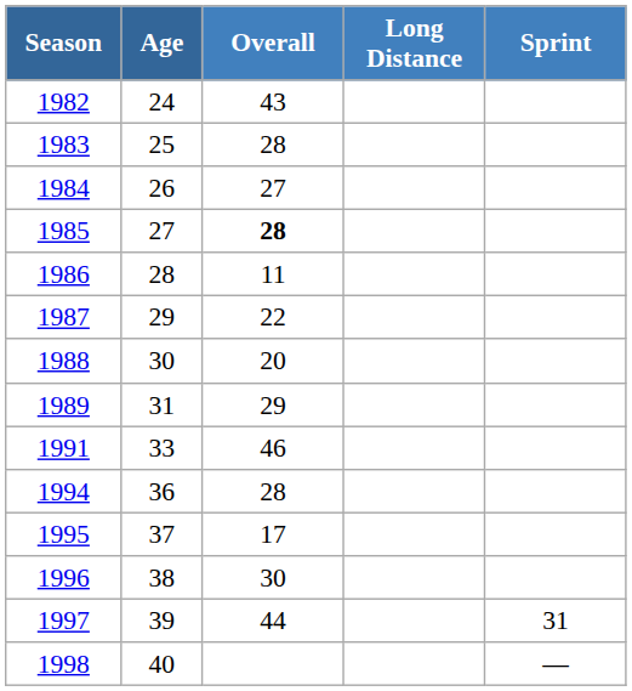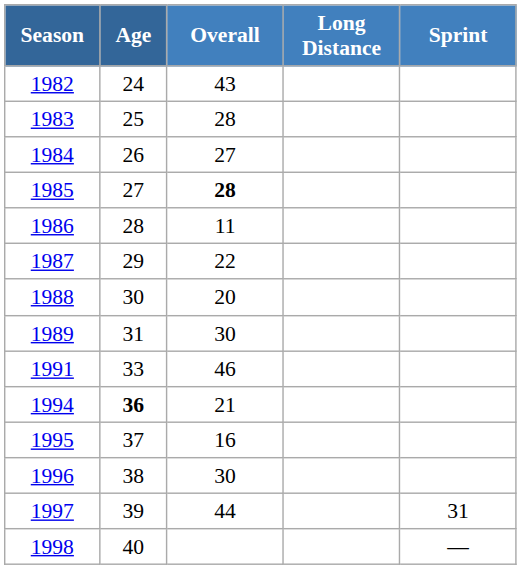1989 | Overall: 29 -> 30
1994 | Age: normal -> bold
1994 | Overall: 28 -> 21
1995 | Overall: 17 -> 16
